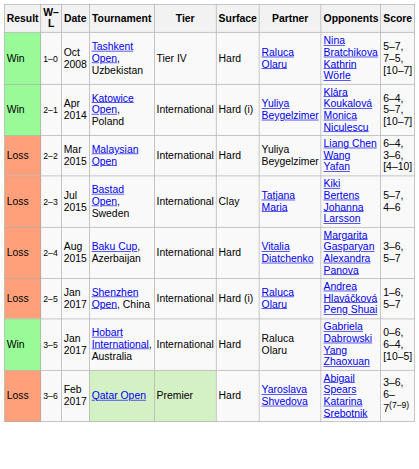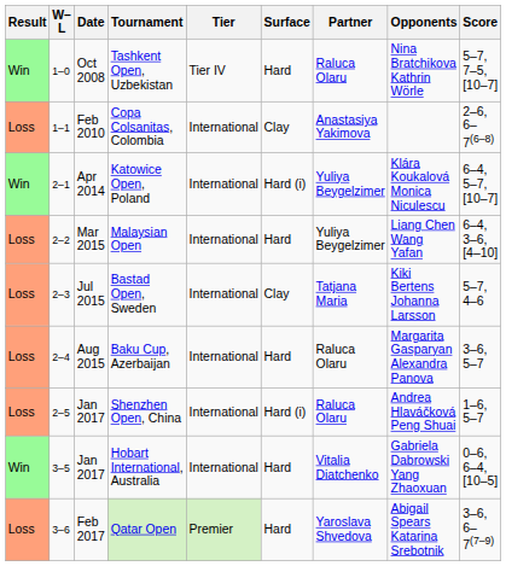+ row: Loss | 1–1 | Feb 2010 | Copa Colsanitas, Colombia | International | Clay | Anastasiya Yakimova | 2–6, 6–7(6–8)
Baku Cup, Azerbaijan | Partner: Vitalia Diatchenko -> Raluca Olaru
Hobart International, Australia | Partner: Raluca Olaru -> Vitalia Diatchenko
